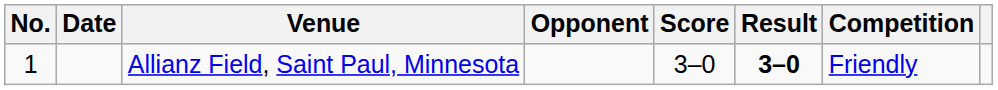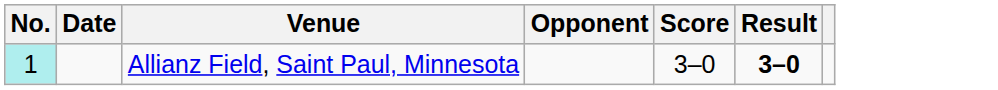- column: Competition | Friendly
Allianz Field, Saint Paul, Minnesota | No.: no background -> paleturquoise background
